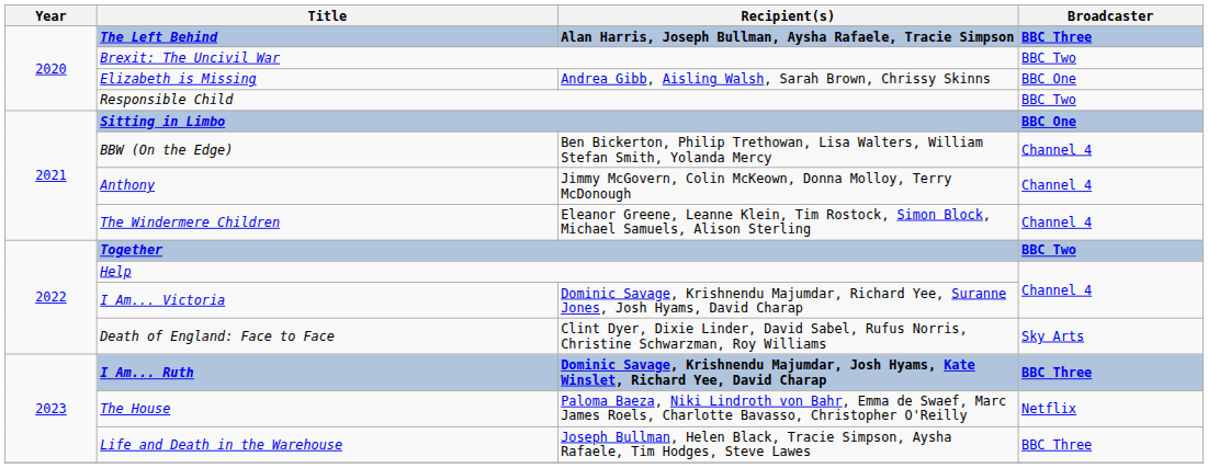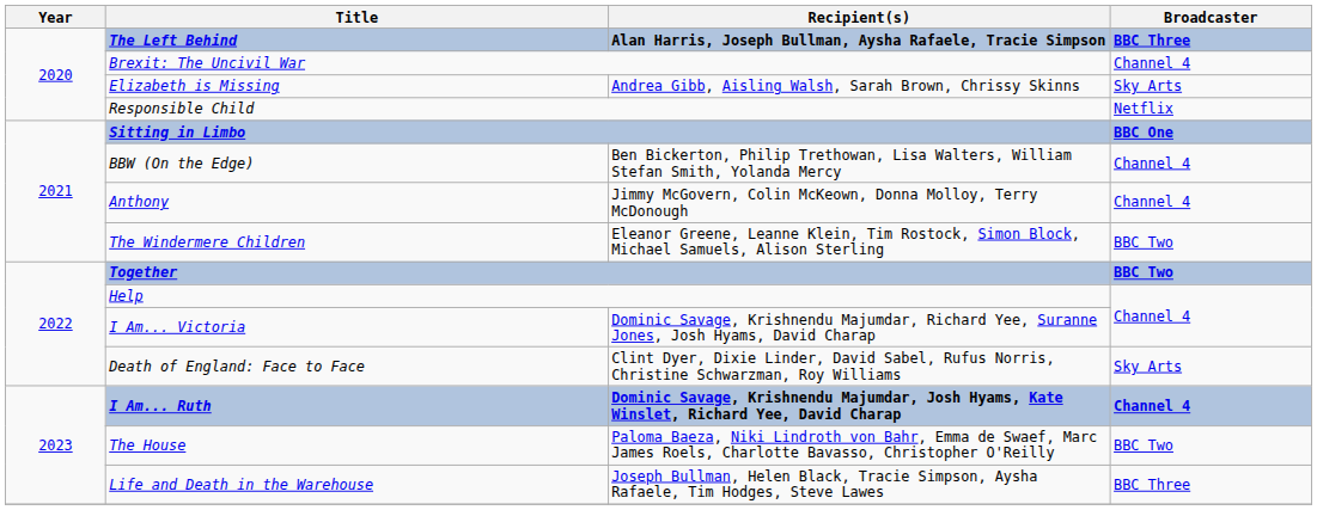Brexit: The Uncivil War | Broadcaster: BBC Two -> Channel 4
Elizabeth is Missing | Broadcaster: BBC One -> Sky Arts
Responsible Child | Broadcaster: BBC Two -> Netflix
The Windermere Children | Broadcaster: Channel 4 -> BBC Two
I Am... Ruth | Broadcaster: BBC Three -> Channel 4
The House | Broadcaster: Netflix -> BBC Two
